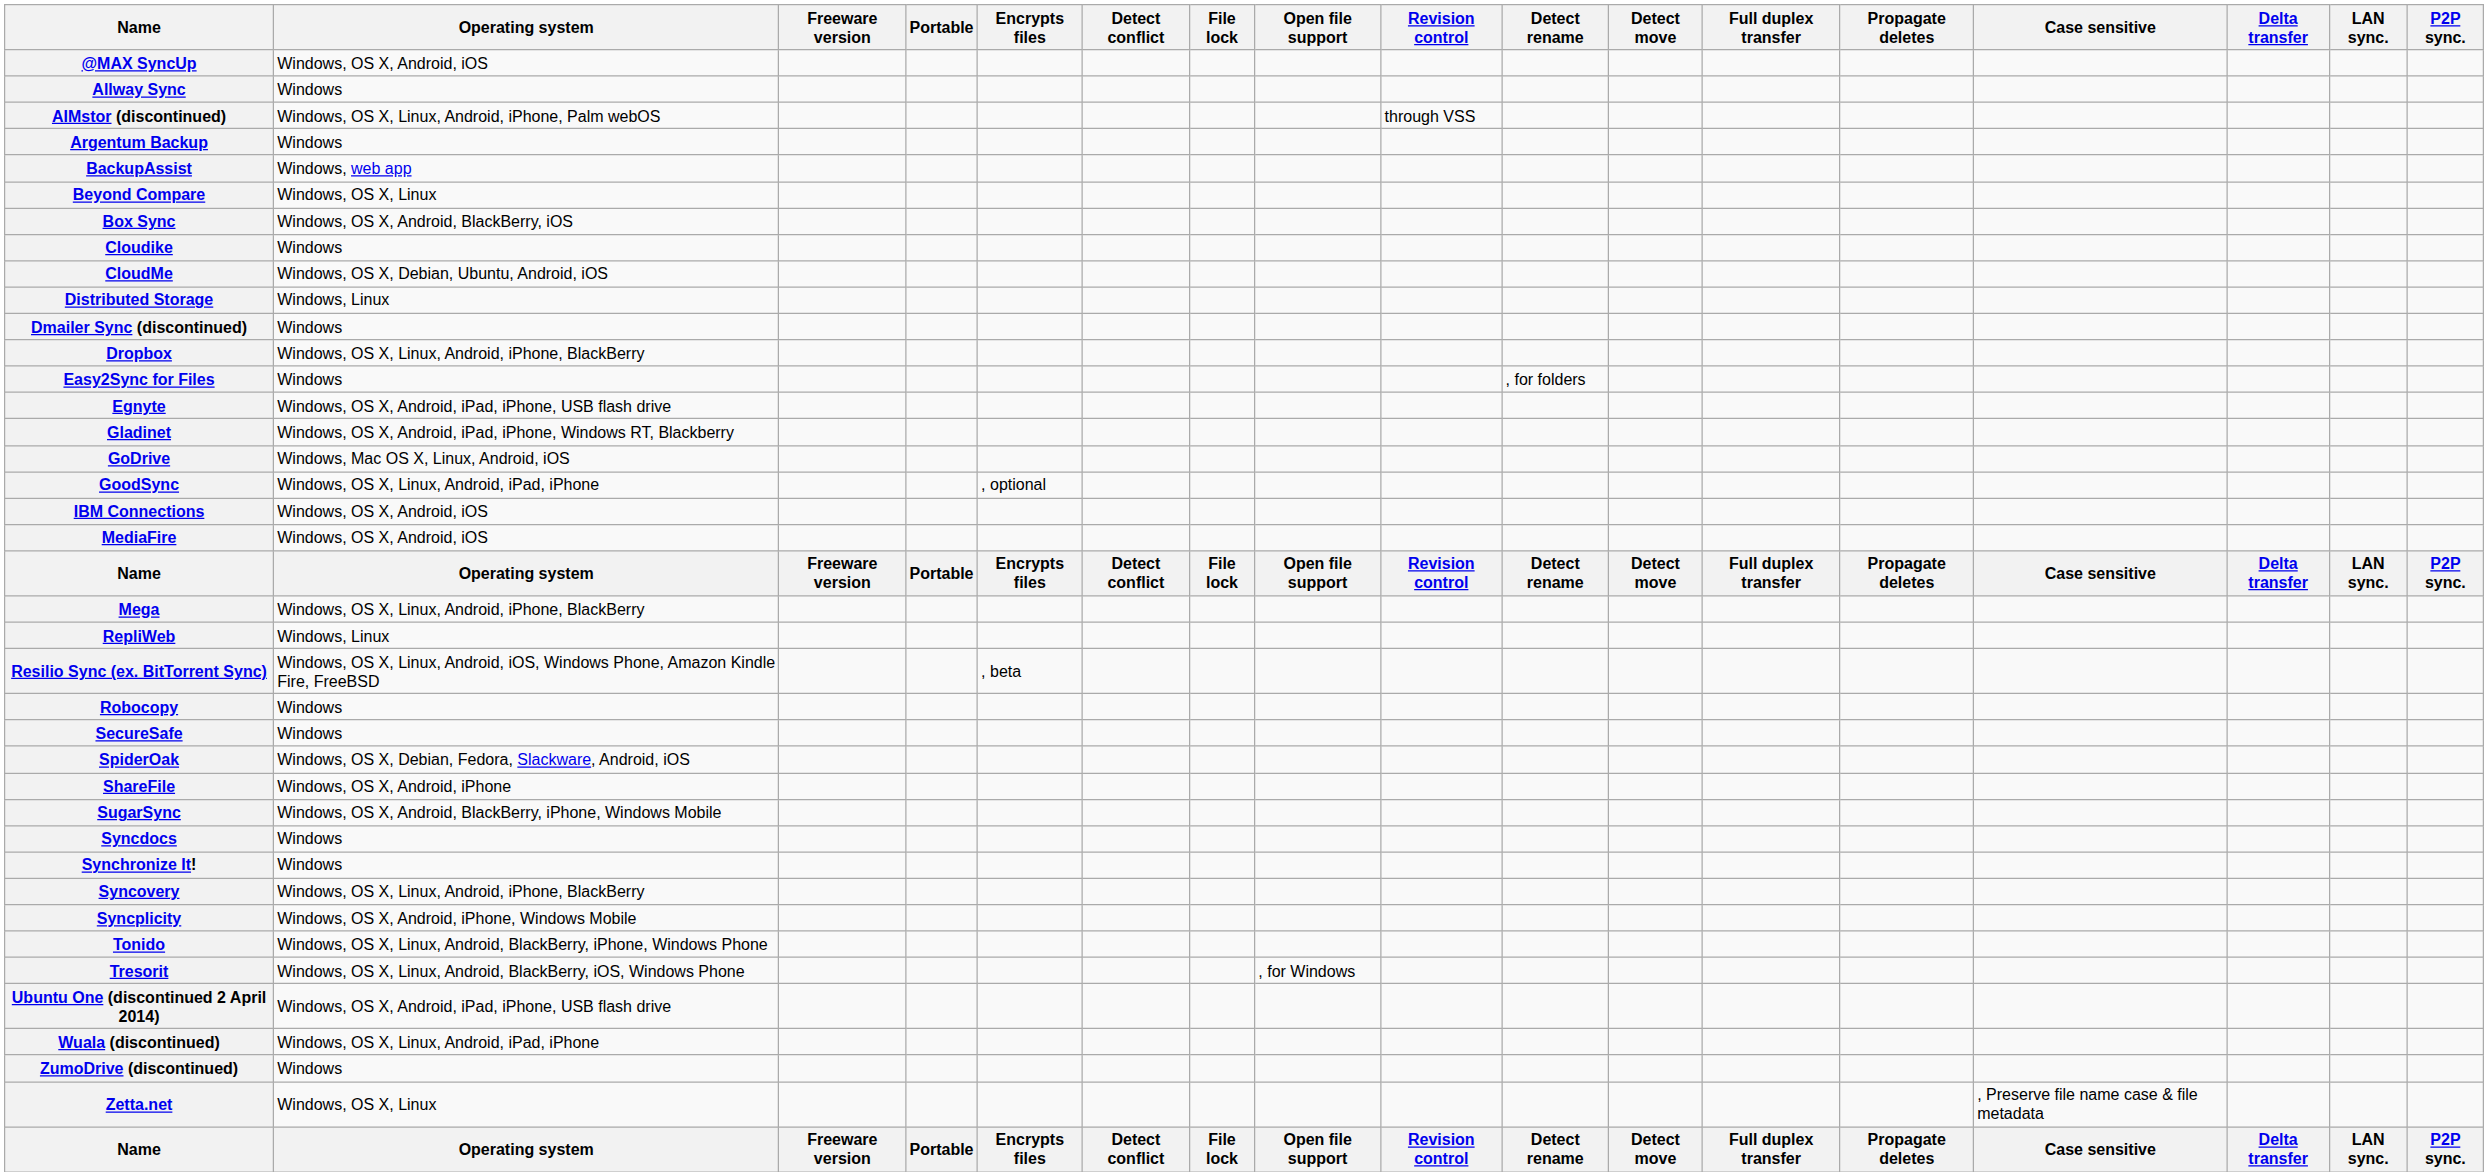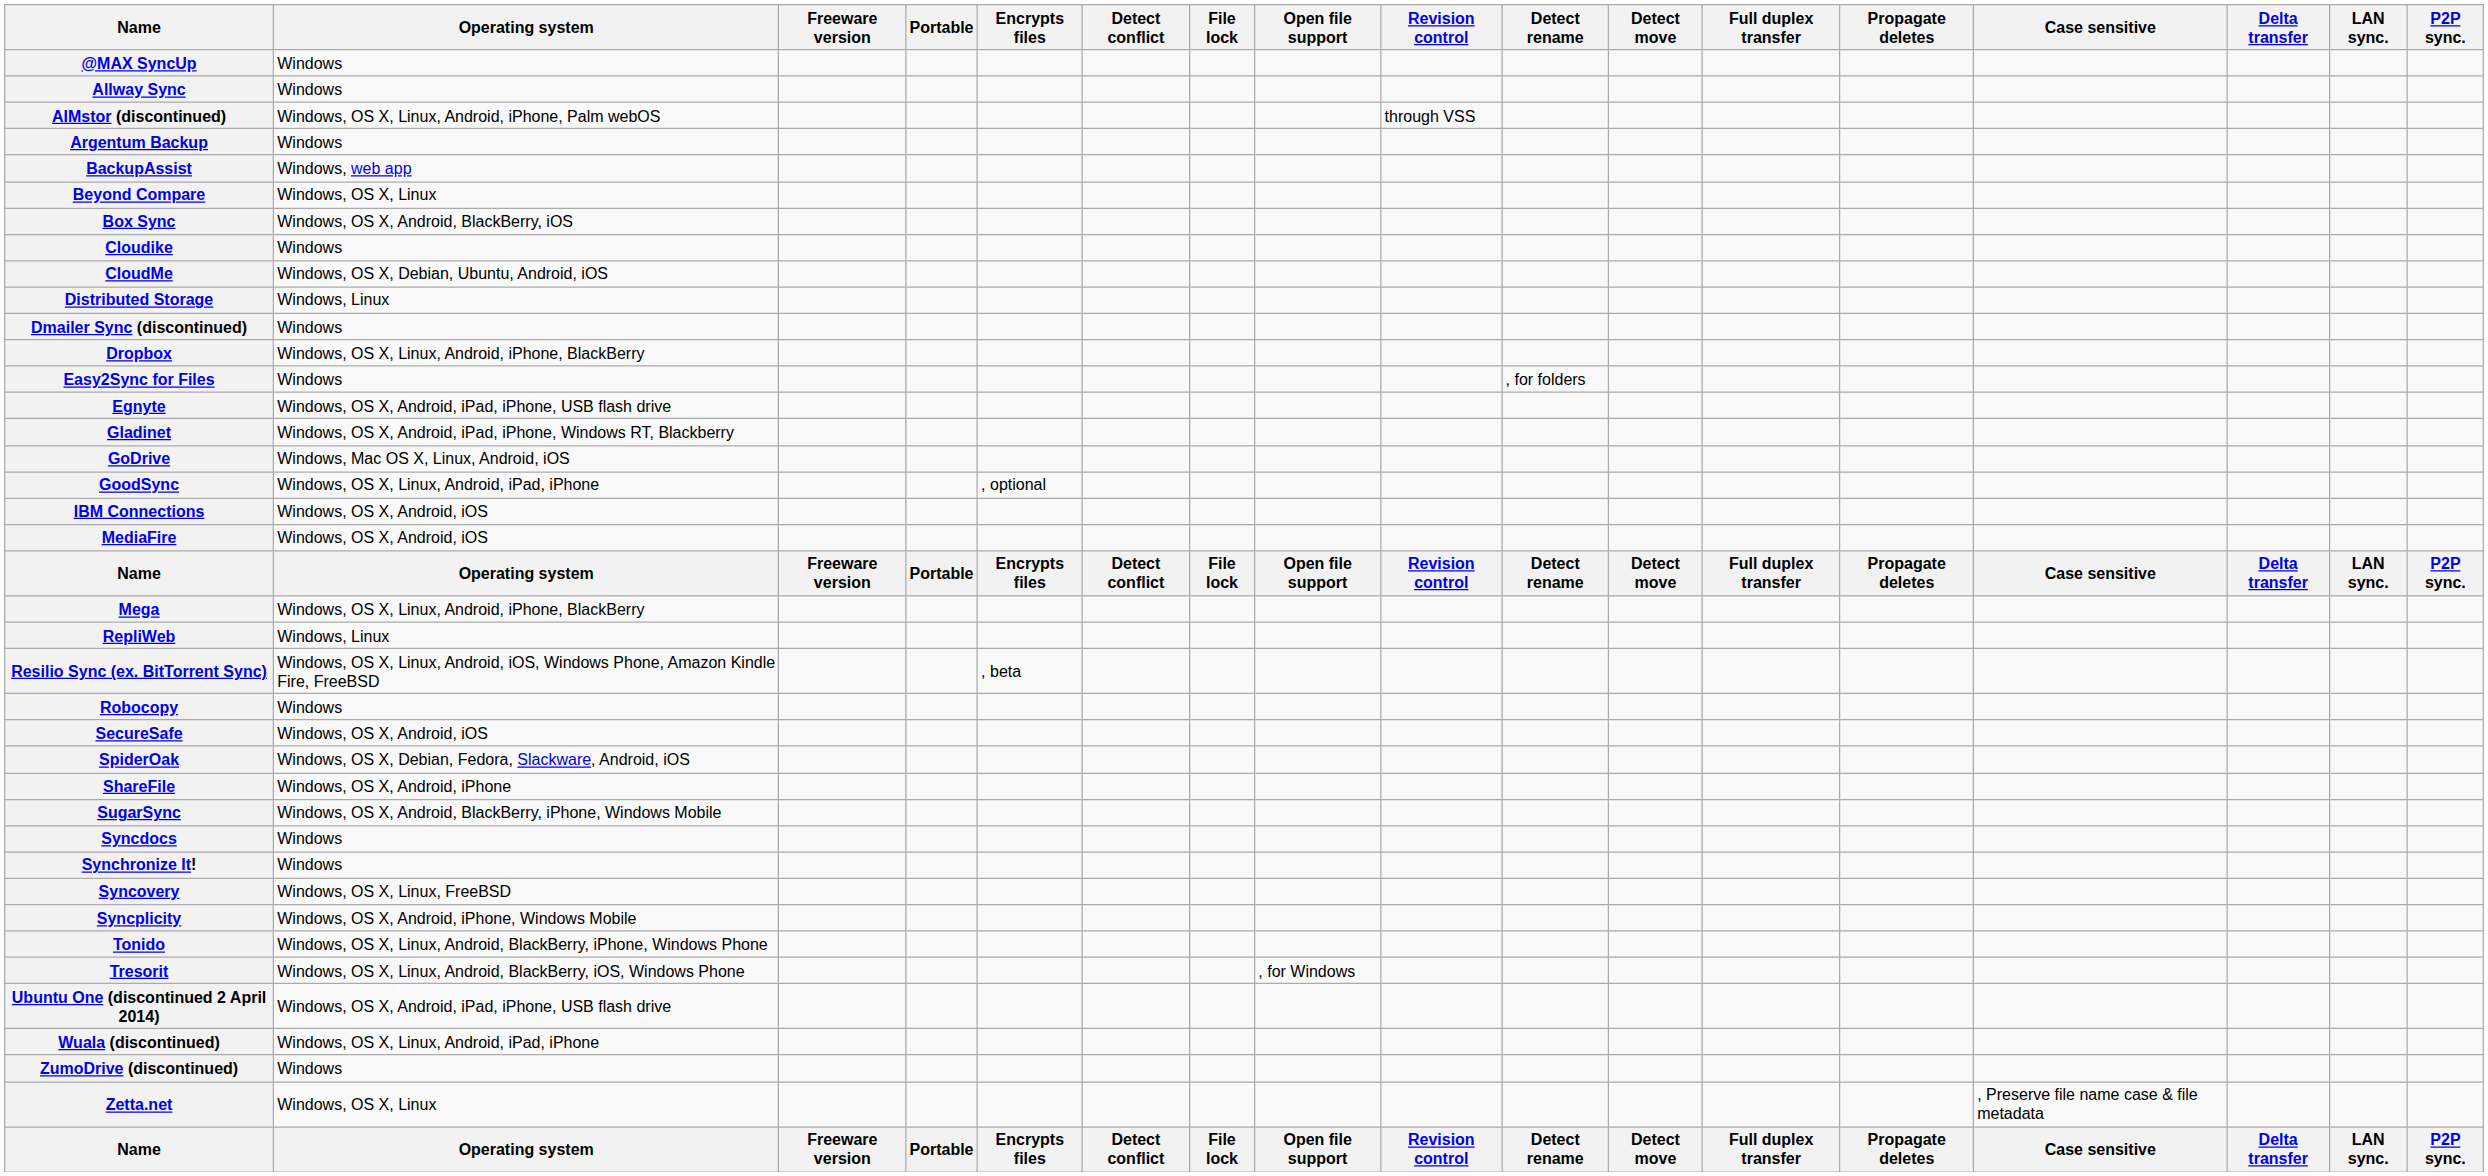@MAX SyncUp | Operating system: Windows, OS X, Android, iOS -> Windows
SecureSafe | Operating system: Windows -> Windows, OS X, Android, iOS
Syncovery | Operating system: Windows, OS X, Linux, Android, iPhone, BlackBerry -> Windows, OS X, Linux, FreeBSD
